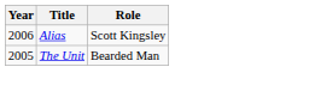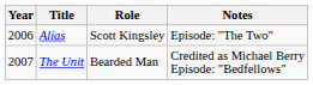+ column: Notes | Episode: "The Two" | Credited as Michael Berry Episode: "Bedfellows"
The Unit | Year: 2005 -> 2007
